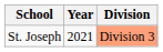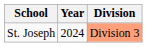St. Joseph | Year: 2021 -> 2024
